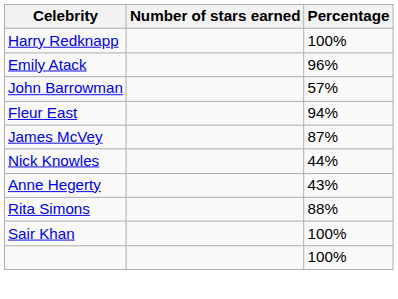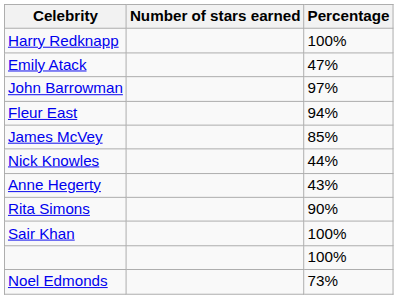Emily Atack | Percentage: 96% -> 47%
John Barrowman | Percentage: 57% -> 97%
James McVey | Percentage: 87% -> 85%
Rita Simons | Percentage: 88% -> 90%
+ row: Noel Edmonds | 73%
